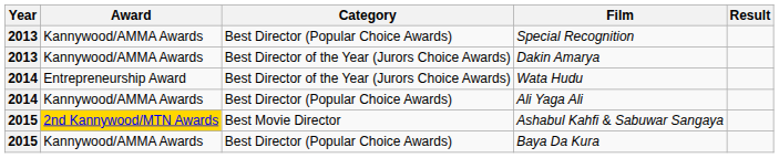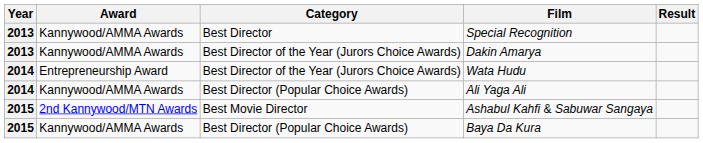Special Recognition | Category: Best Director (Popular Choice Awards) -> Best Director
Ashabul Kahfi & Sabuwar Sangaya | Award: gold background -> no background
